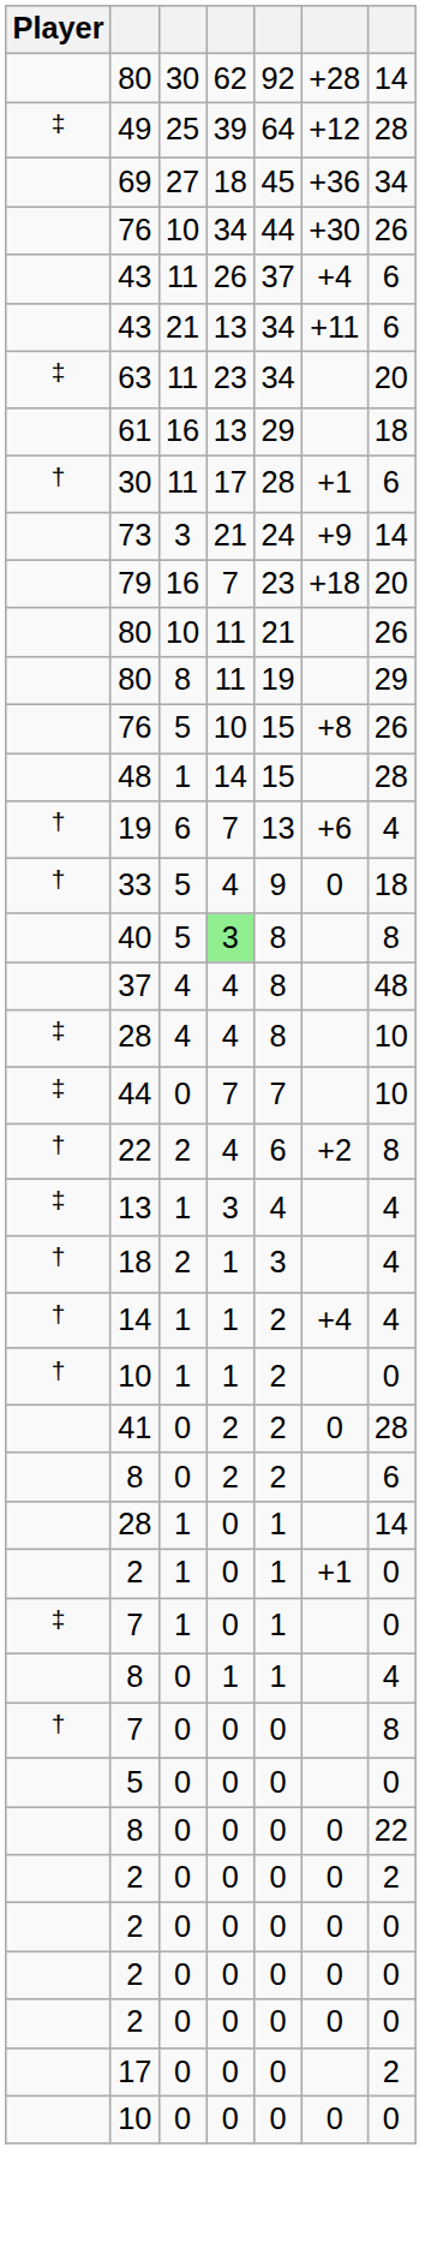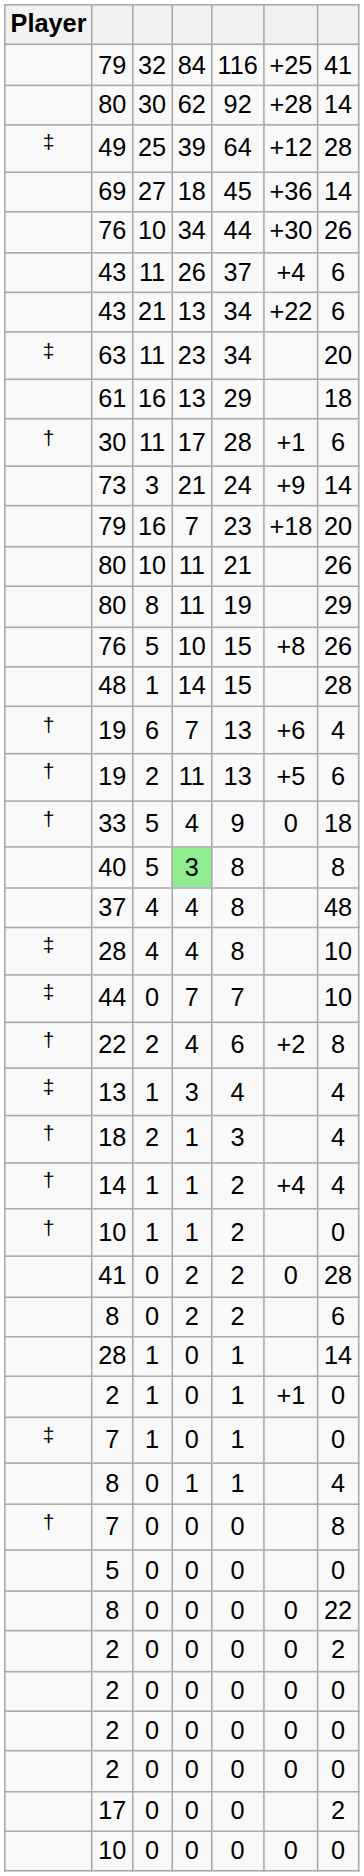+ row: 79 | 32 | 84 | 116 | +25 | 41
69 | column 7: 34 -> 14
43 / 21 | column 6: +11 -> +22
+ row: † | 19 | 2 | 11 | 13 | +5 | 6
